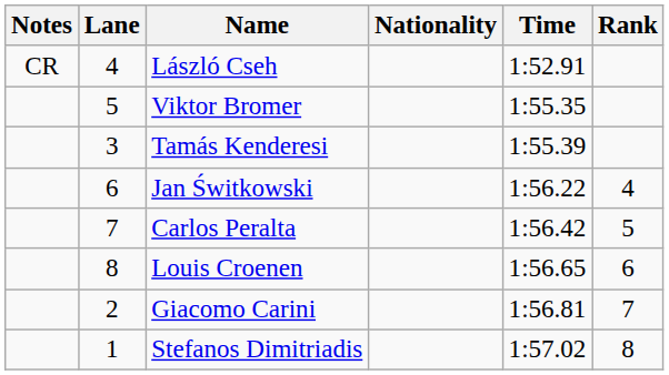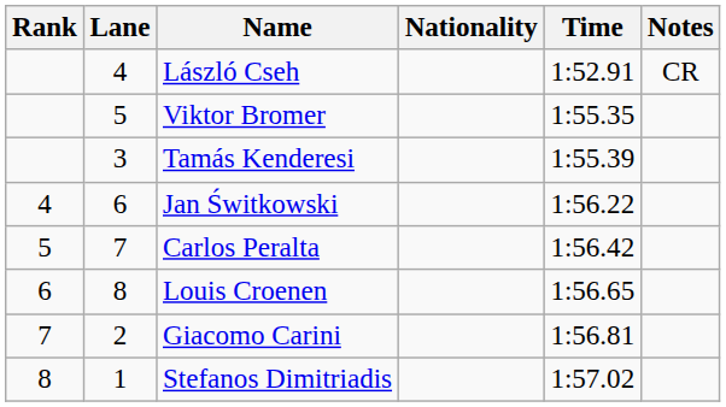columns swapped: Rank <-> Notes
